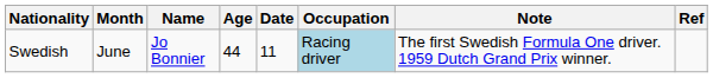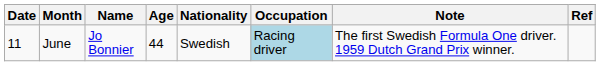columns swapped: Date <-> Nationality
